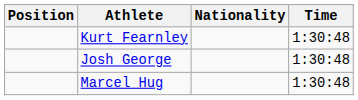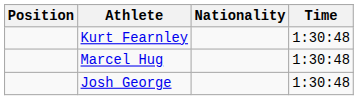rows swapped: Marcel Hug <-> Josh George
